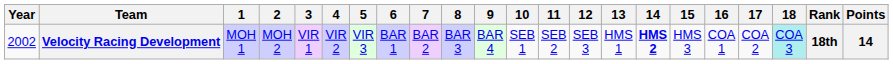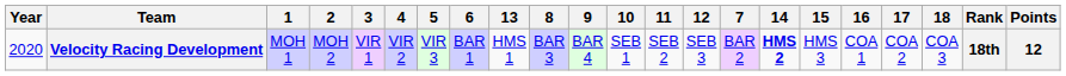columns swapped: 7 <-> 13
Velocity Racing Development | Year: 2002 -> 2020
Velocity Racing Development | 18: paleturquoise background -> no background
Velocity Racing Development | Points: 14 -> 12
